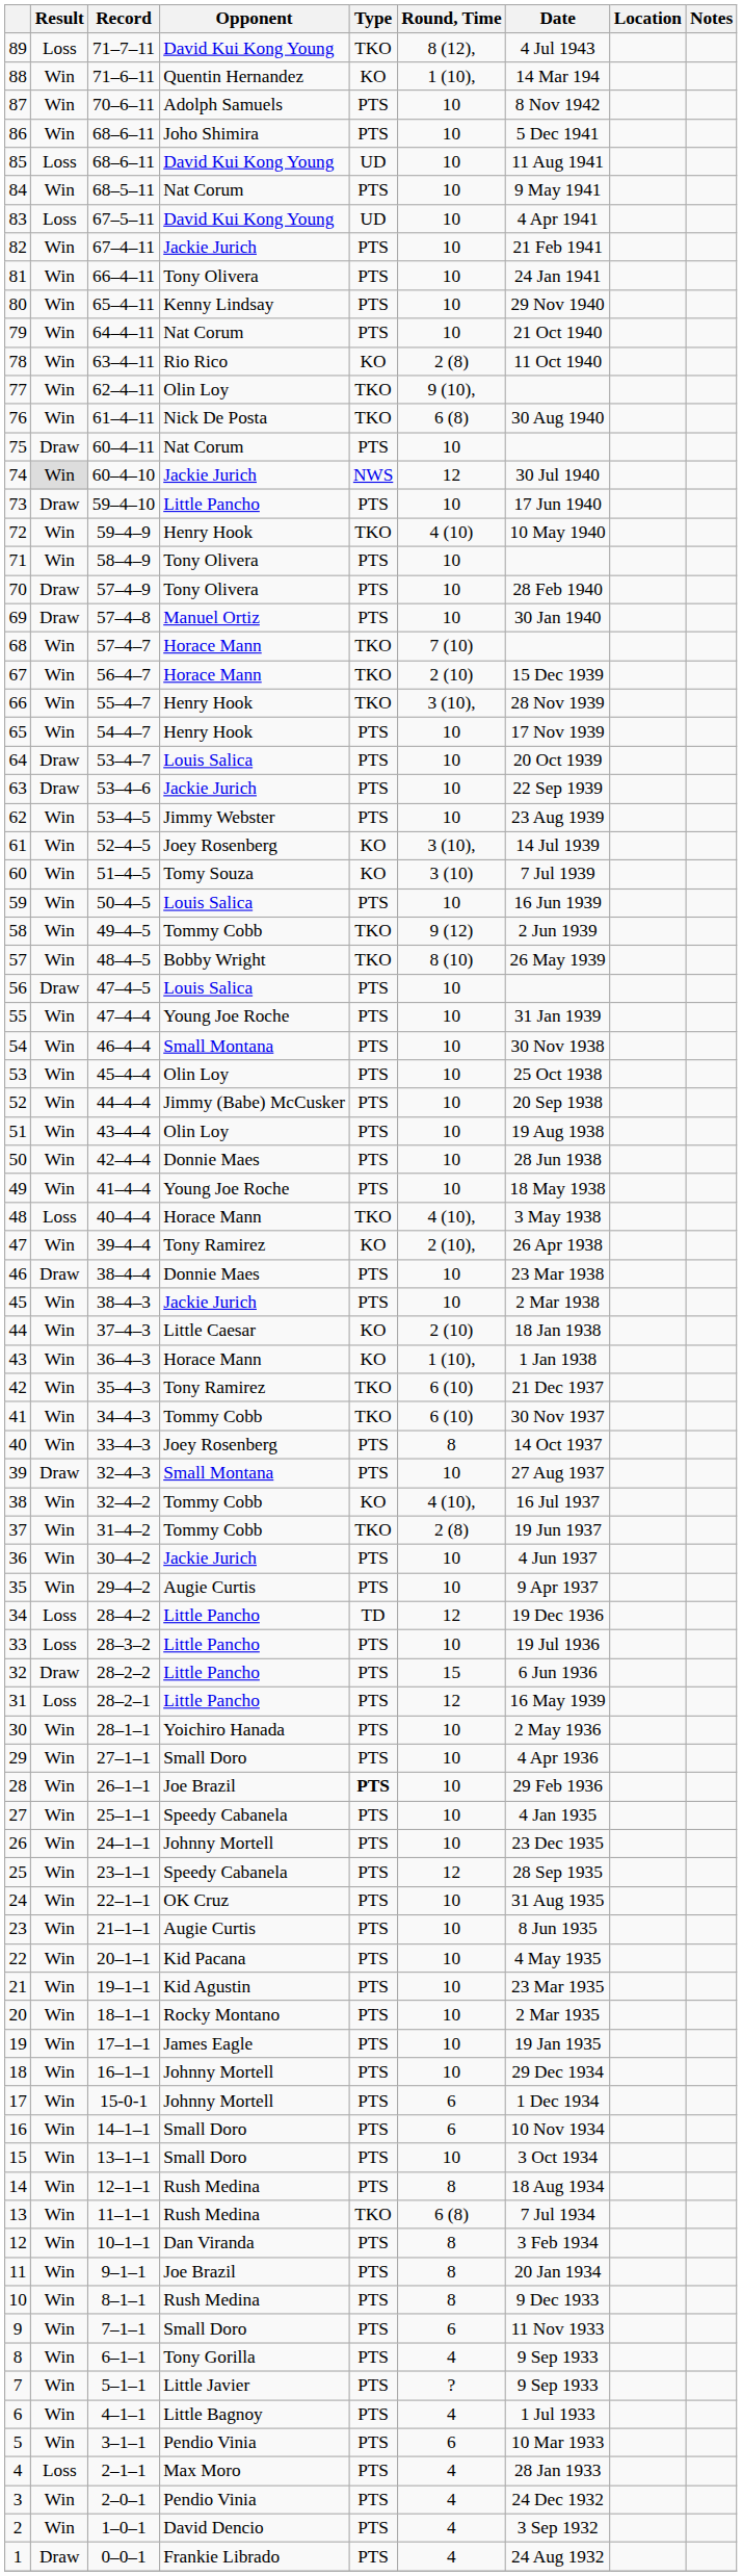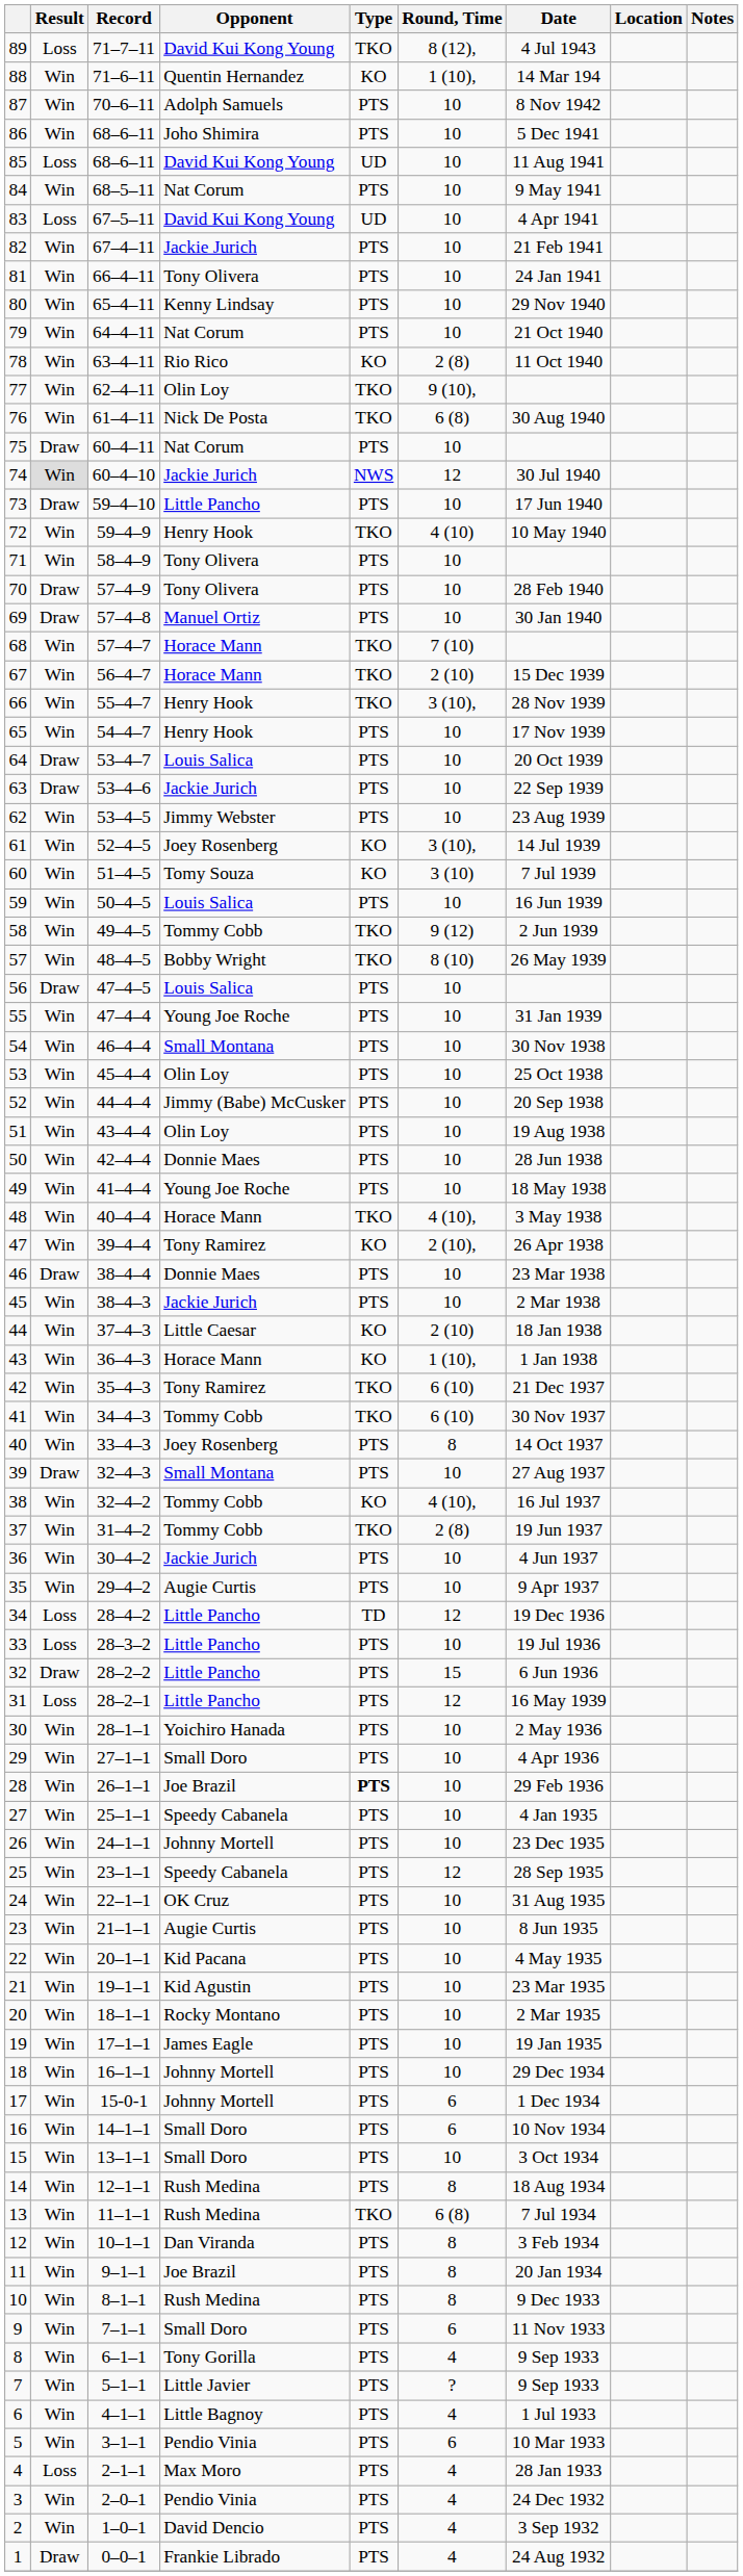48 | Result: Loss -> Win
